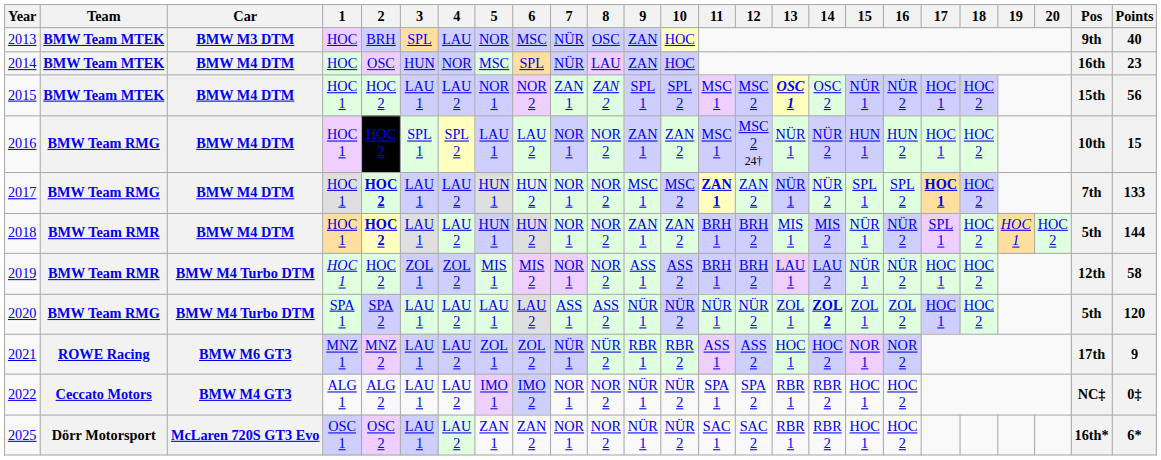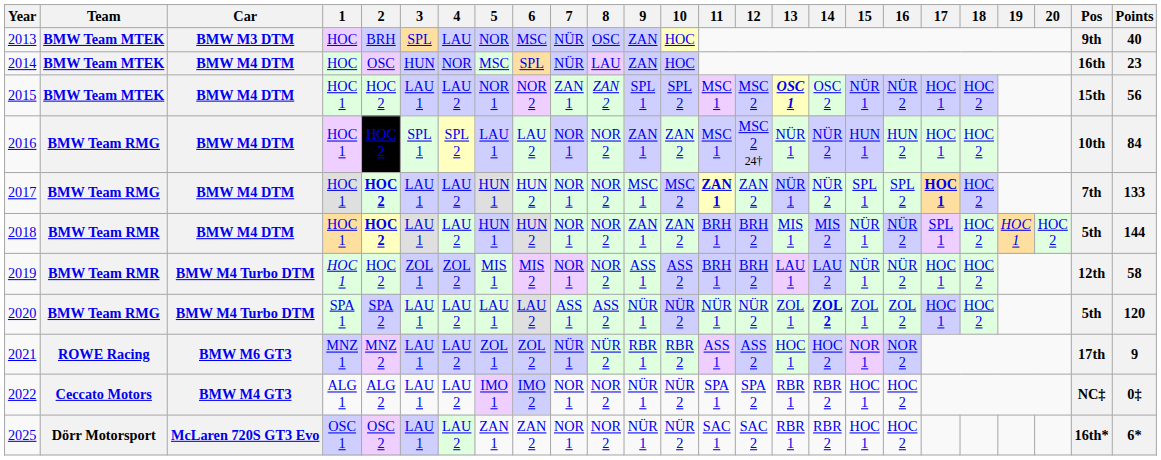2016 | Points: 15 -> 84
